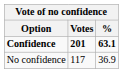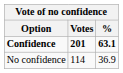No confidence | Votes: 117 -> 114
